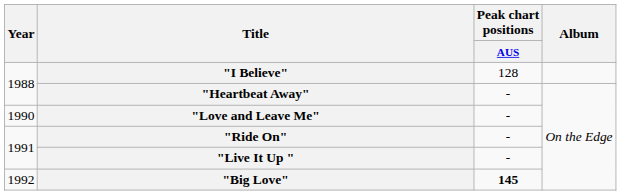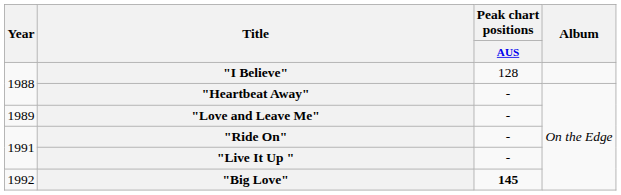"Love and Leave Me" | Year: 1990 -> 1989
